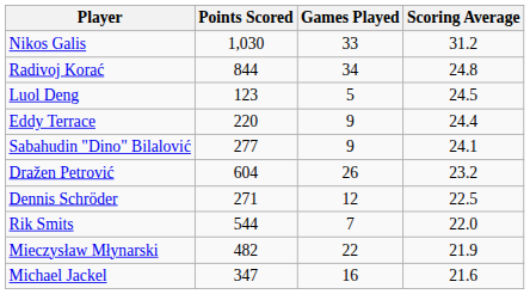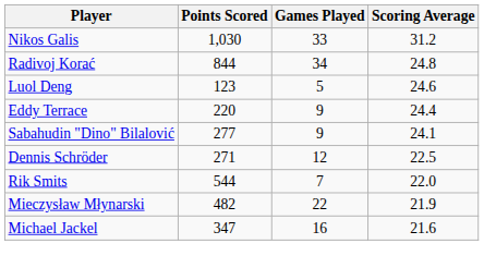Luol Deng | Scoring Average: 24.5 -> 24.6
- row: Dražen Petrović | 604 | 26 | 23.2
